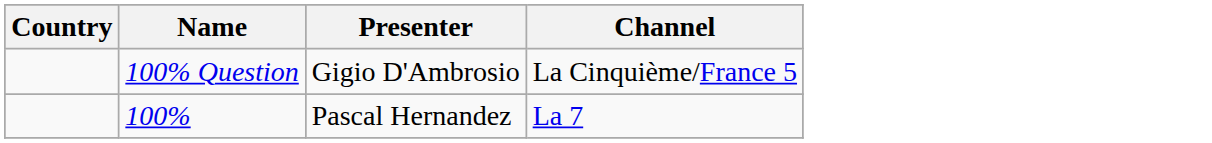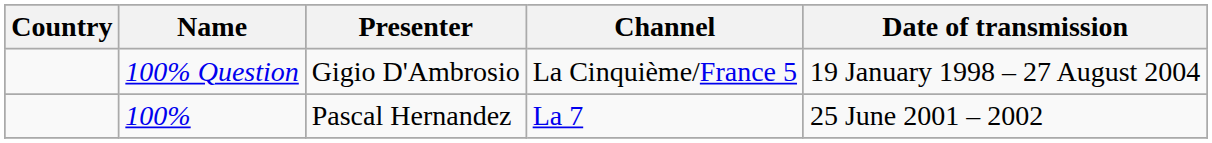+ column: Date of transmission | 19 January 1998 – 27 August 2004 | 25 June 2001 – 2002
